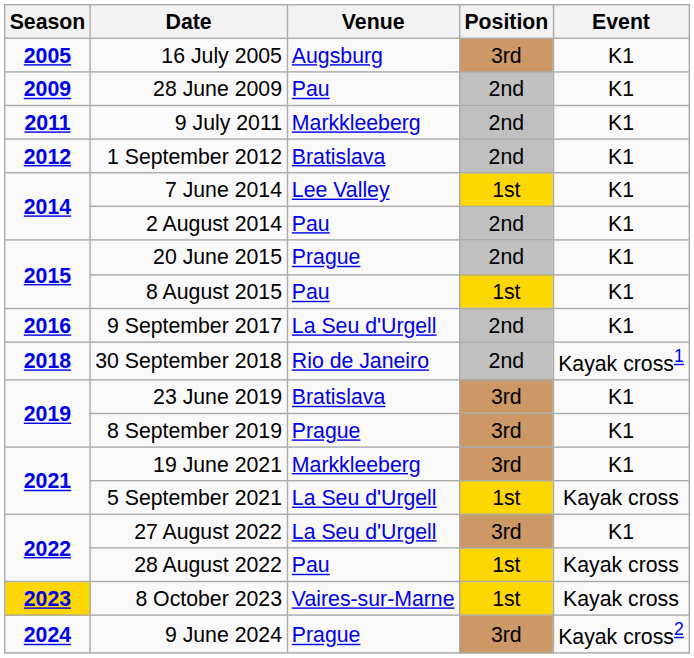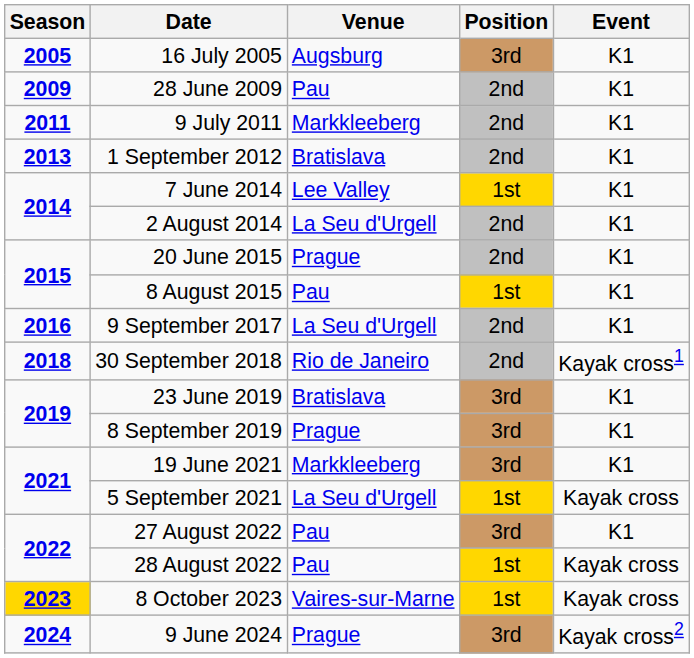1 September 2012 | Season: 2012 -> 2013
2 August 2014 | Venue: Pau -> La Seu d'Urgell
27 August 2022 | Venue: La Seu d'Urgell -> Pau
